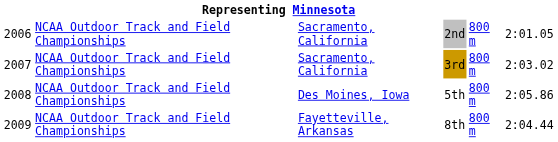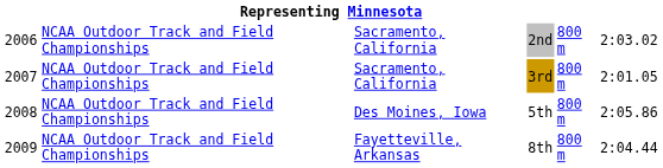2nd | column 6: 2:01.05 -> 2:03.02
3rd | column 6: 2:03.02 -> 2:01.05
